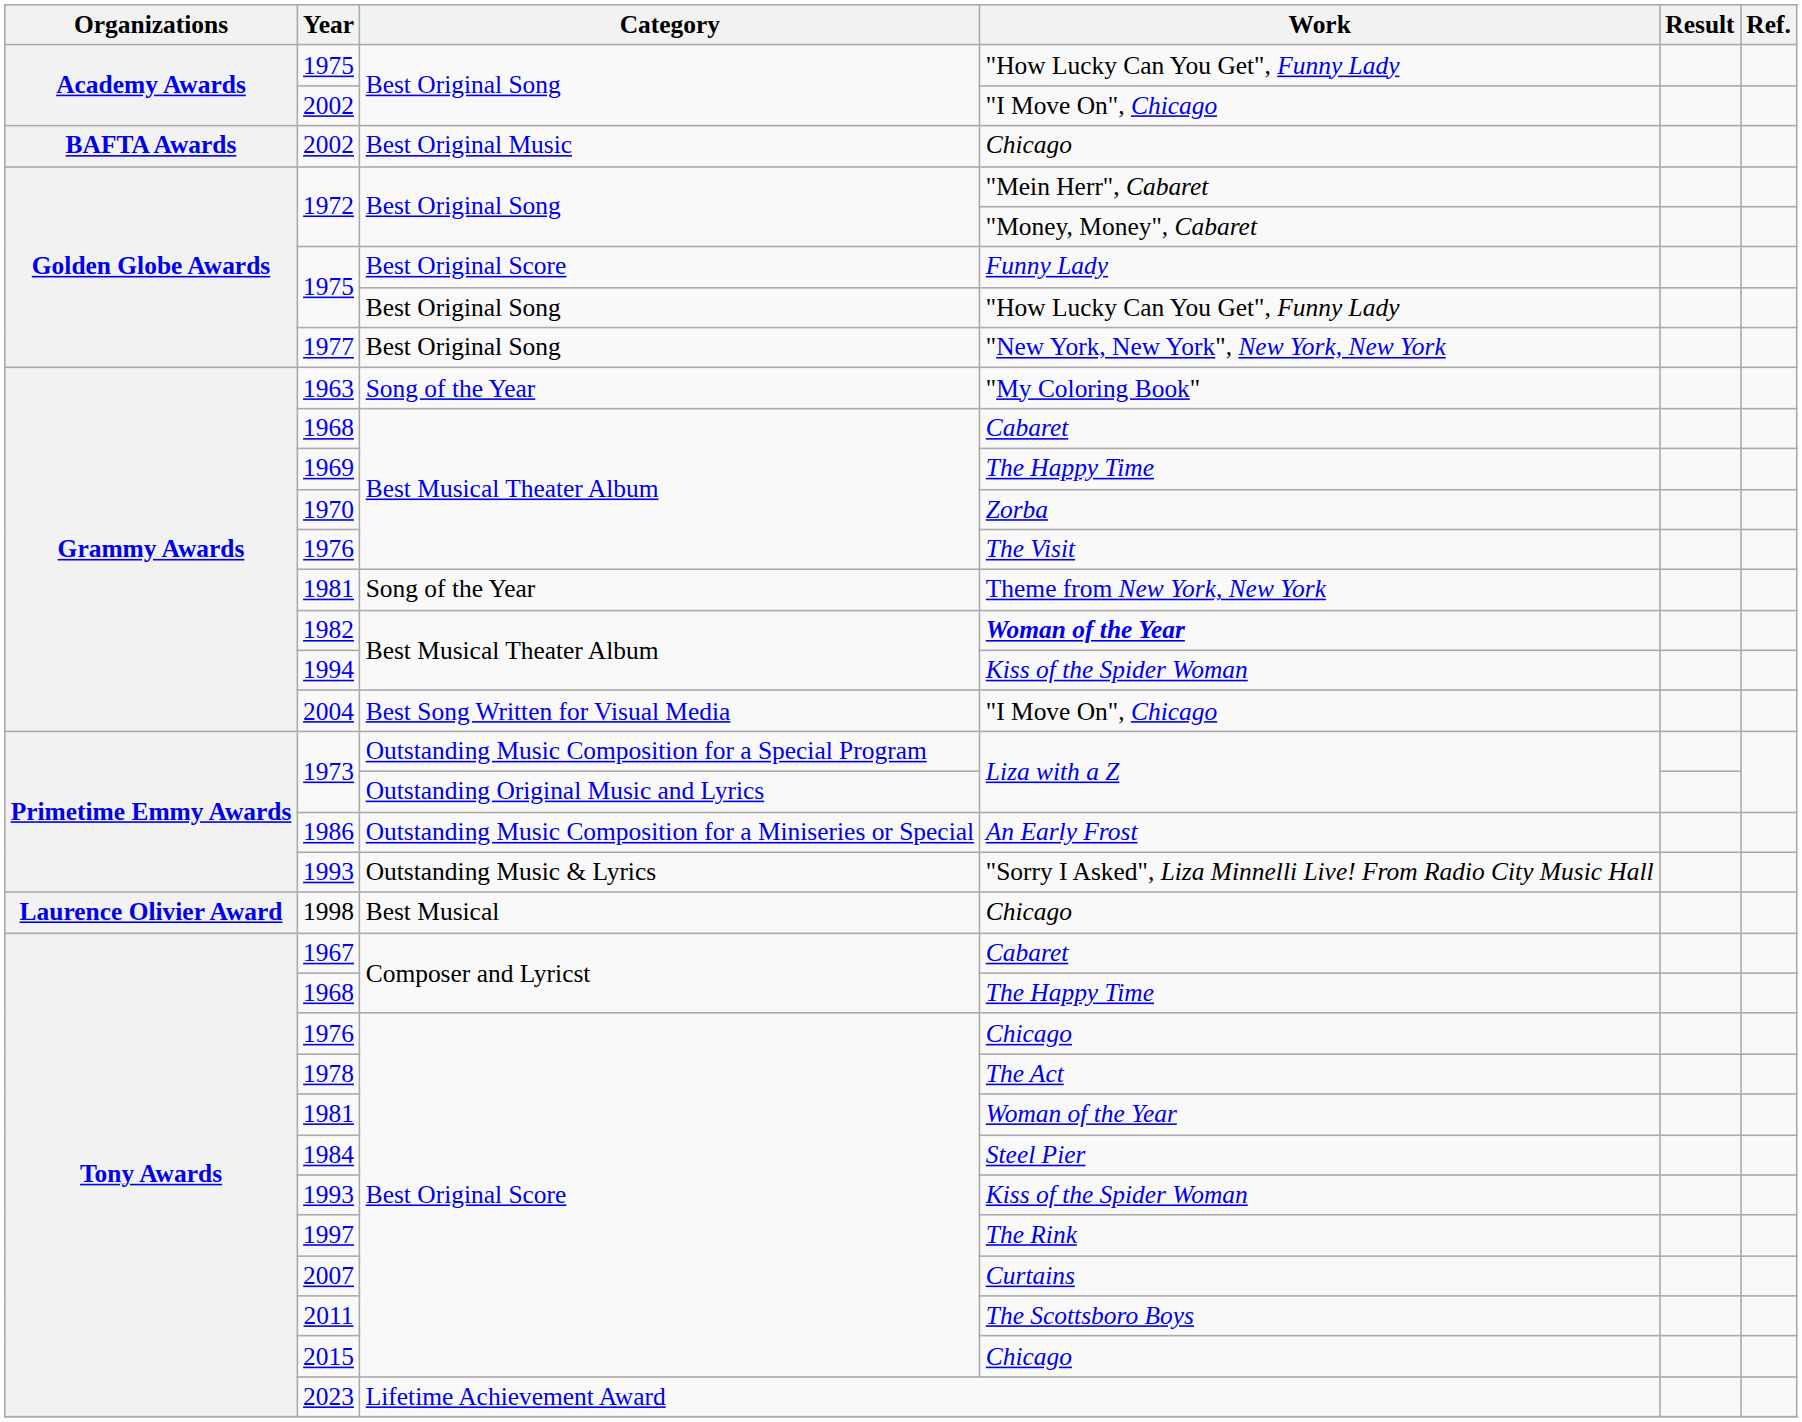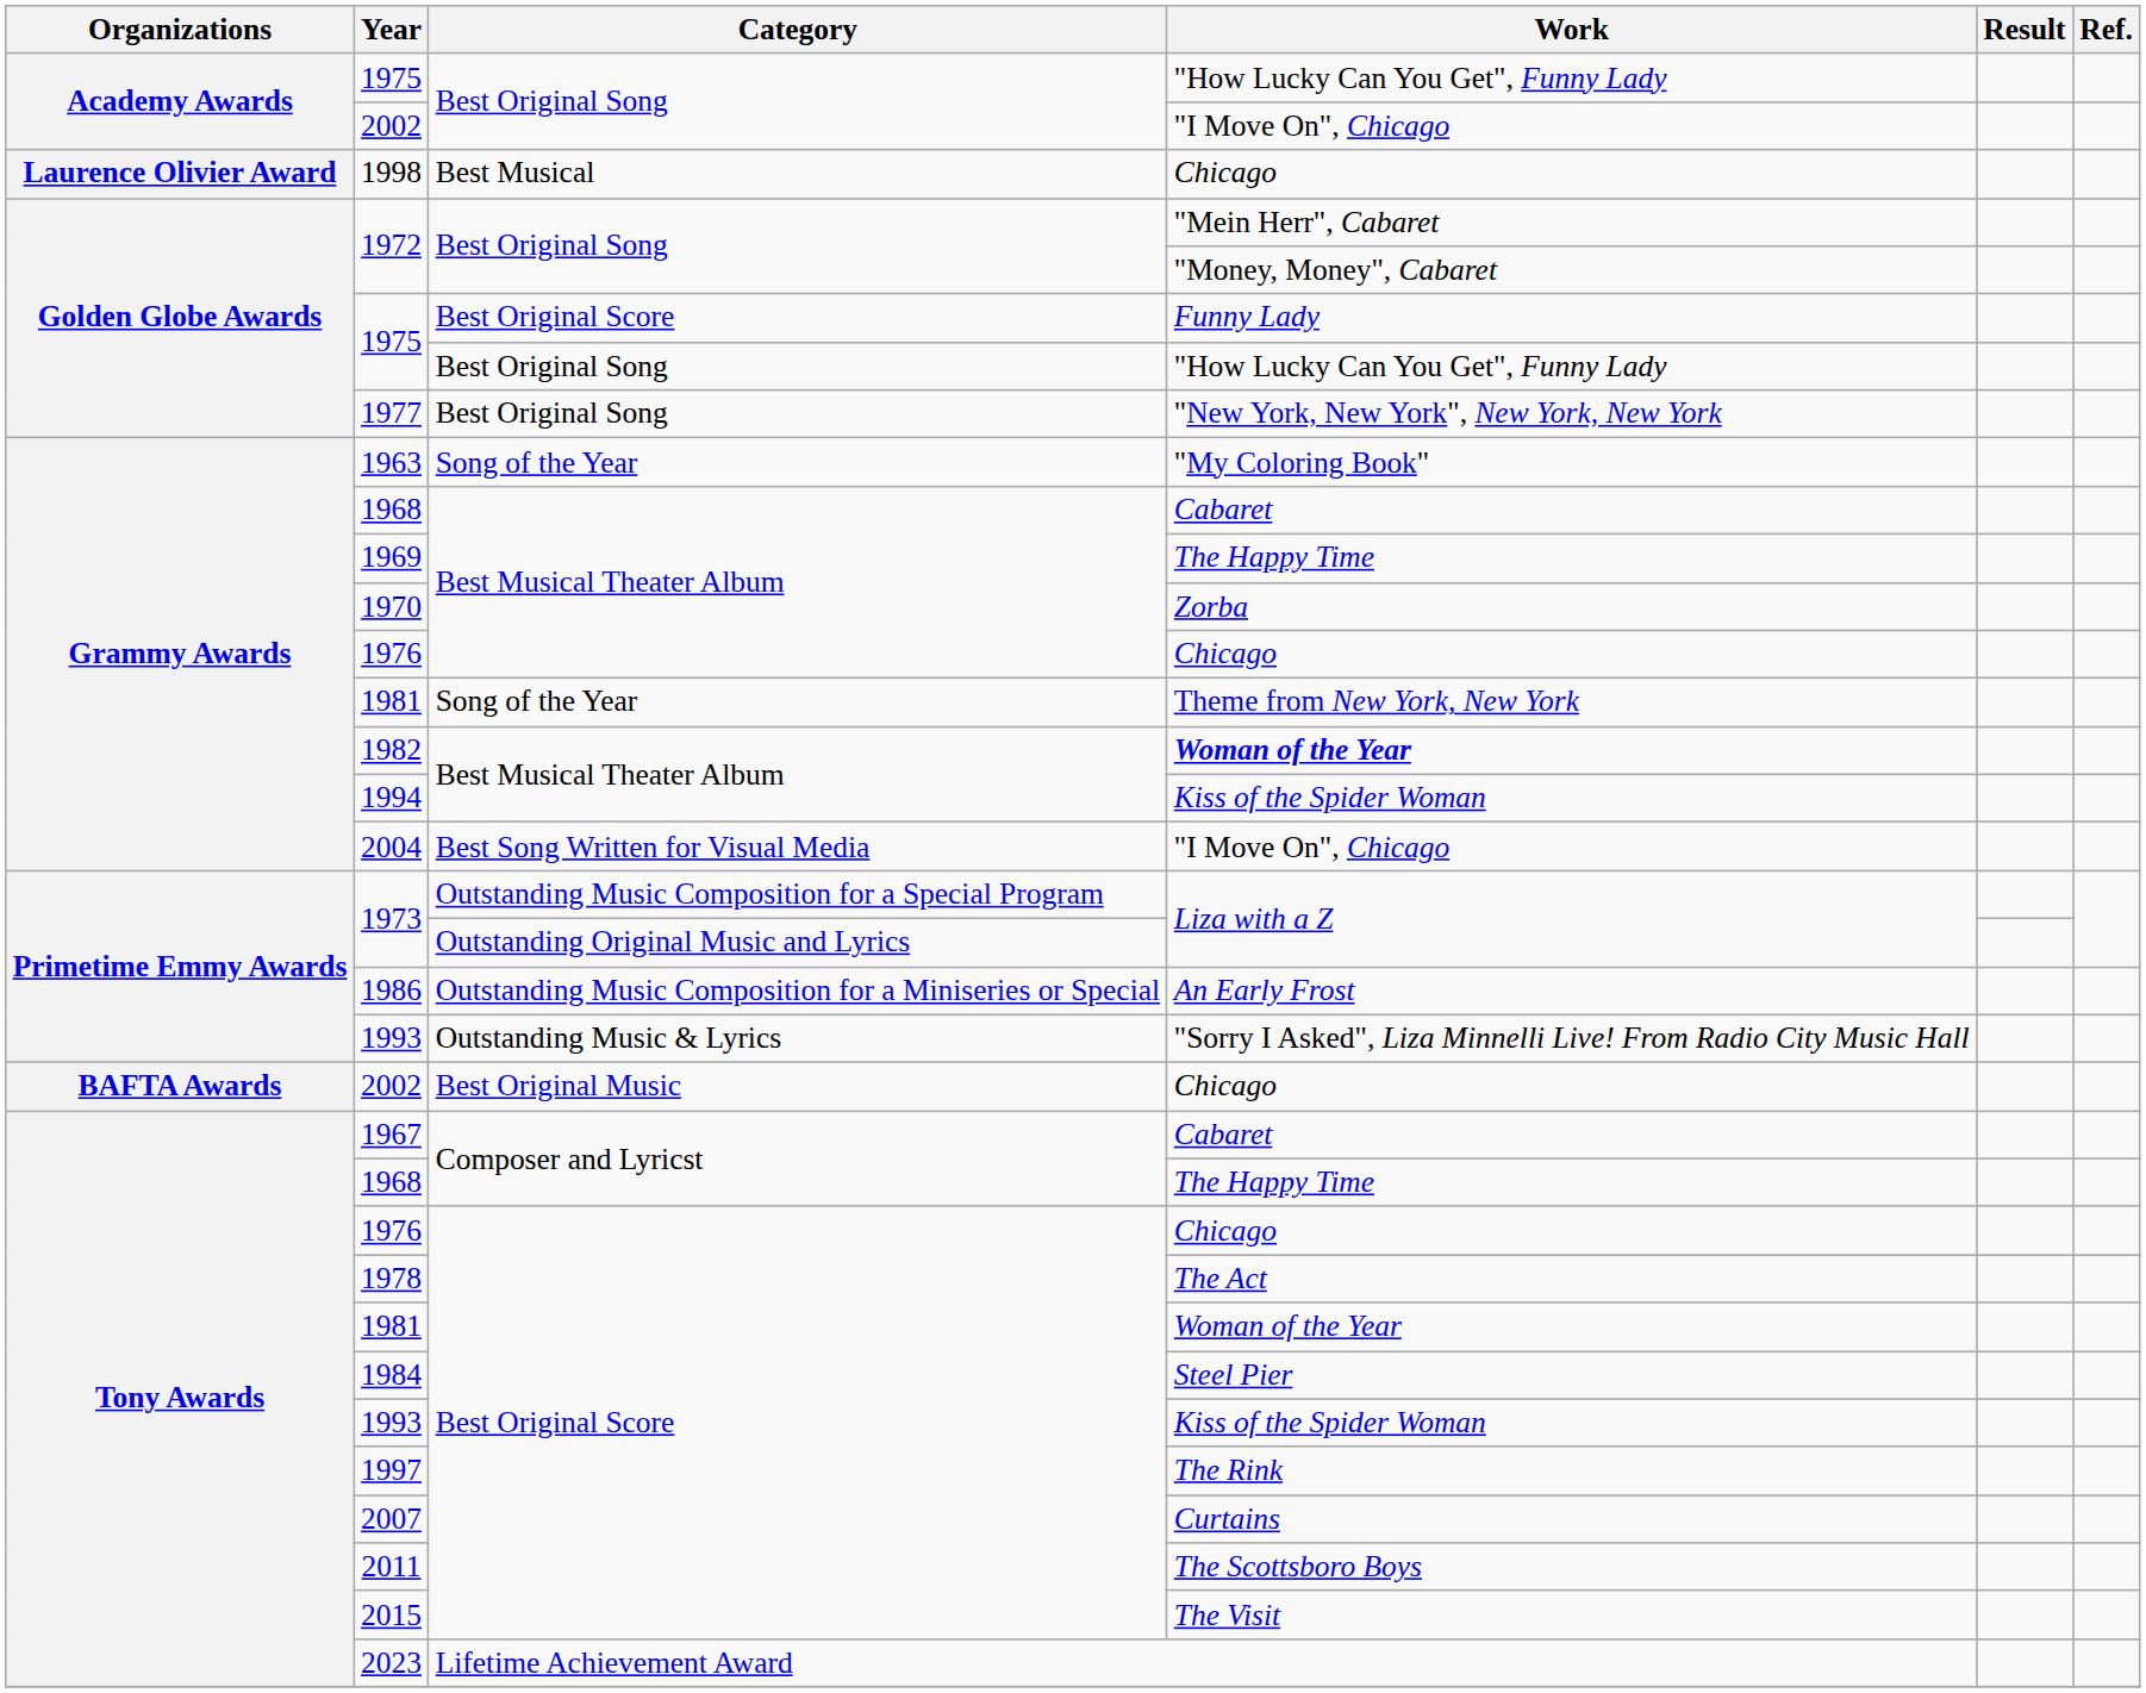rows swapped: 2002 / Best Original Music <-> 1998
1976 / Best Musical Theater Album | Work: The Visit -> Chicago
2015 | Work: Chicago -> The Visit
